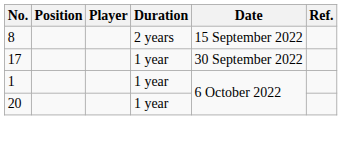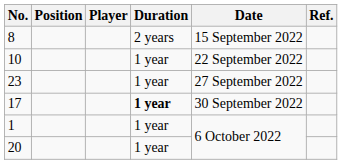+ row: 10 | 1 year | 22 September 2022
+ row: 23 | 1 year | 27 September 2022
17 | Duration: normal -> bold
